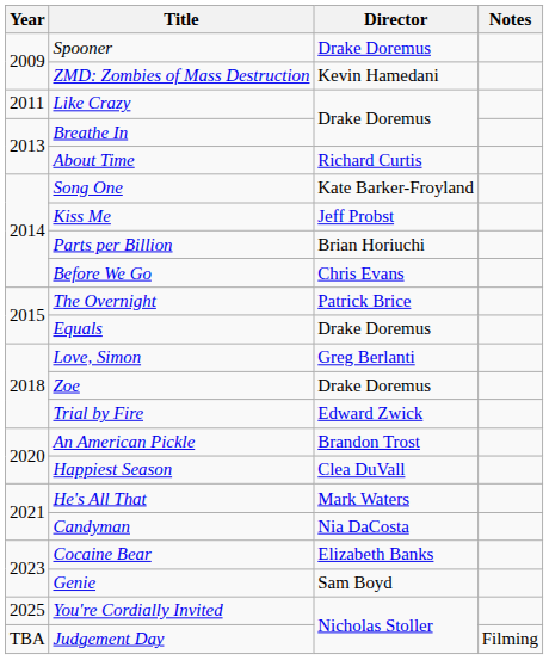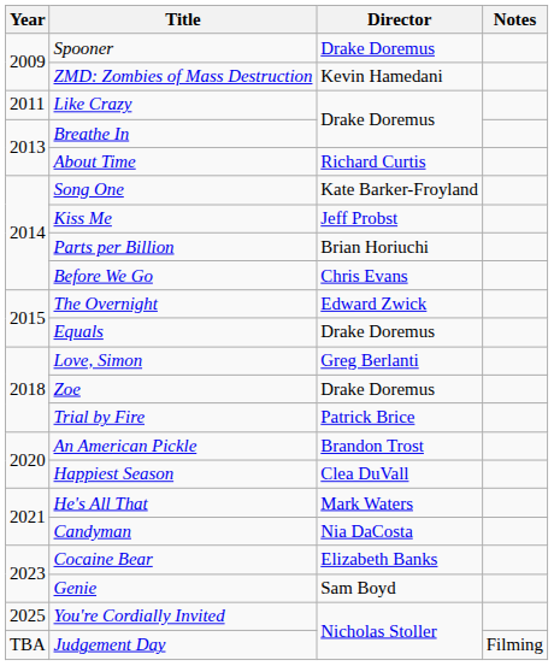The Overnight | Director: Patrick Brice -> Edward Zwick
Trial by Fire | Director: Edward Zwick -> Patrick Brice
